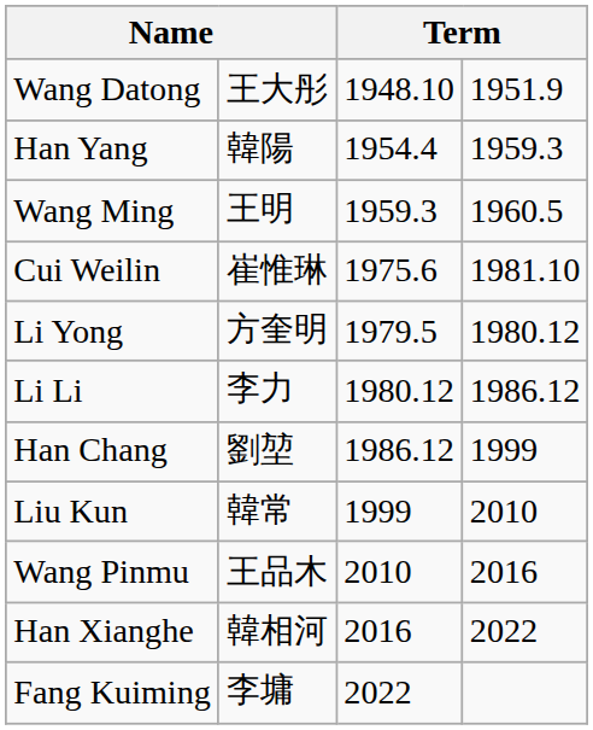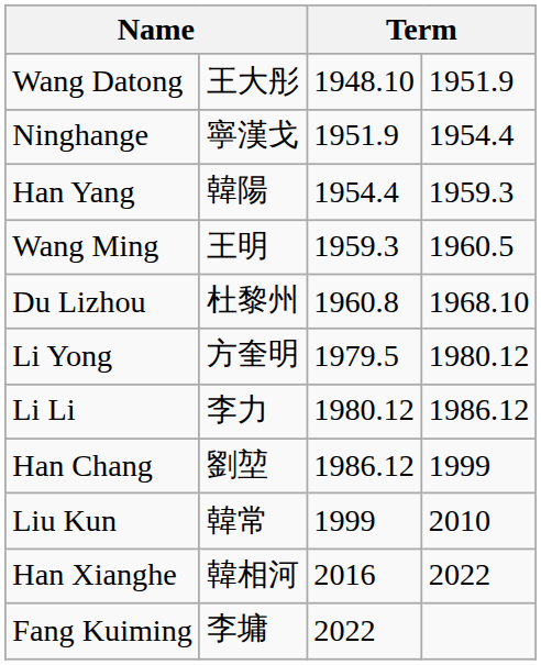+ row: Ninghange | 寧漢戈 | 1951.9 | 1954.4
+ row: Du Lizhou | 杜黎州 | 1960.8 | 1968.10
- row: Cui Weilin | 崔惟琳 | 1975.6 | 1981.10
- row: Wang Pinmu | 王品木 | 2010 | 2016
